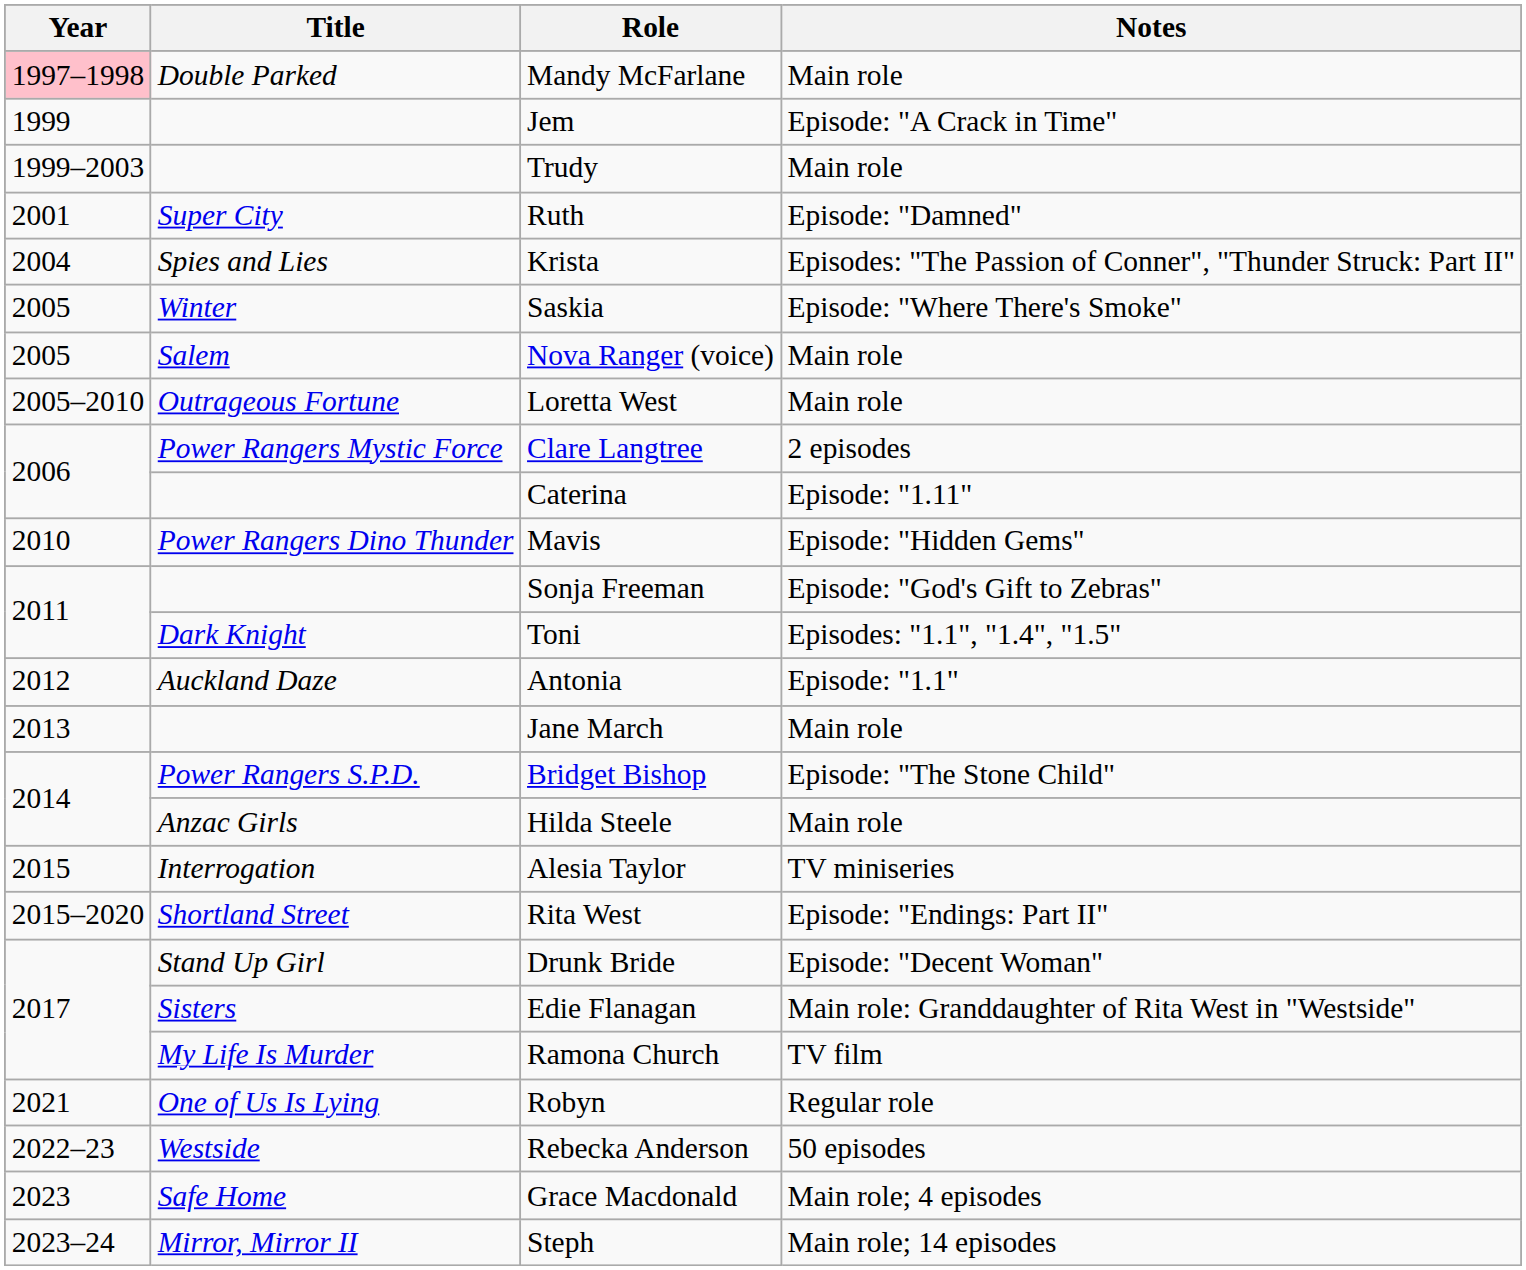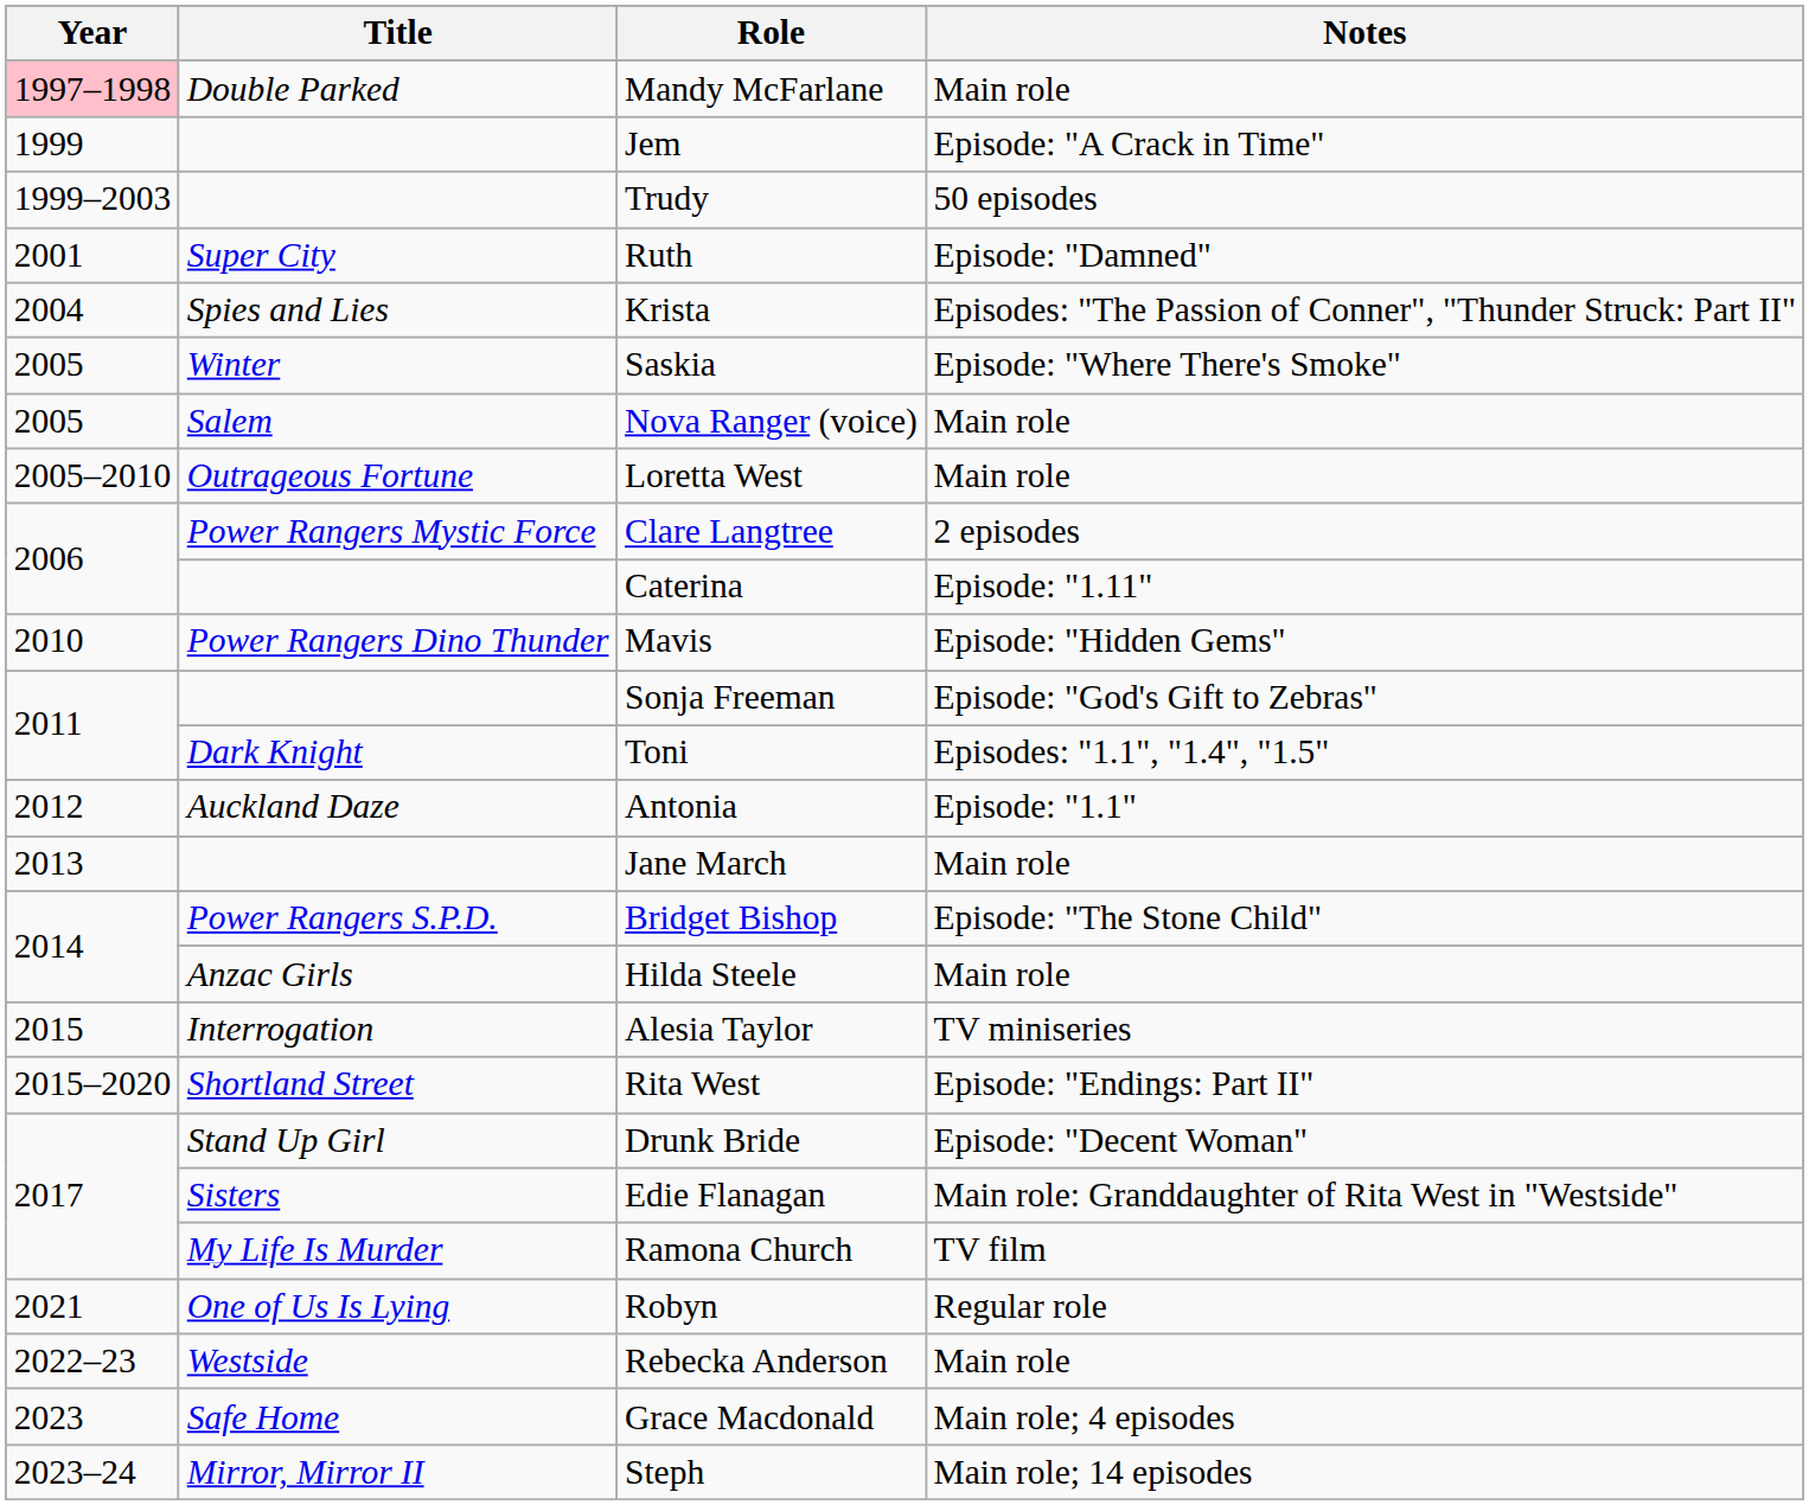Trudy | Notes: Main role -> 50 episodes
Rebecka Anderson | Notes: 50 episodes -> Main role
